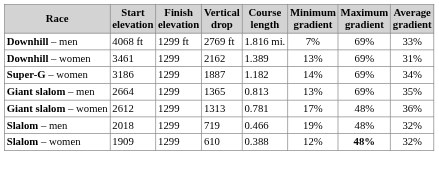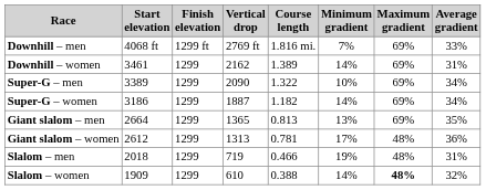Downhill – women | Minimum gradient: 13% -> 14%
+ row: Super-G – men | 3389 | 1299 | 2090 | 1.322 | 10% | 69% | 34%
Slalom – men | Average gradient: 32% -> 31%
Slalom – women | Minimum gradient: 12% -> 14%
